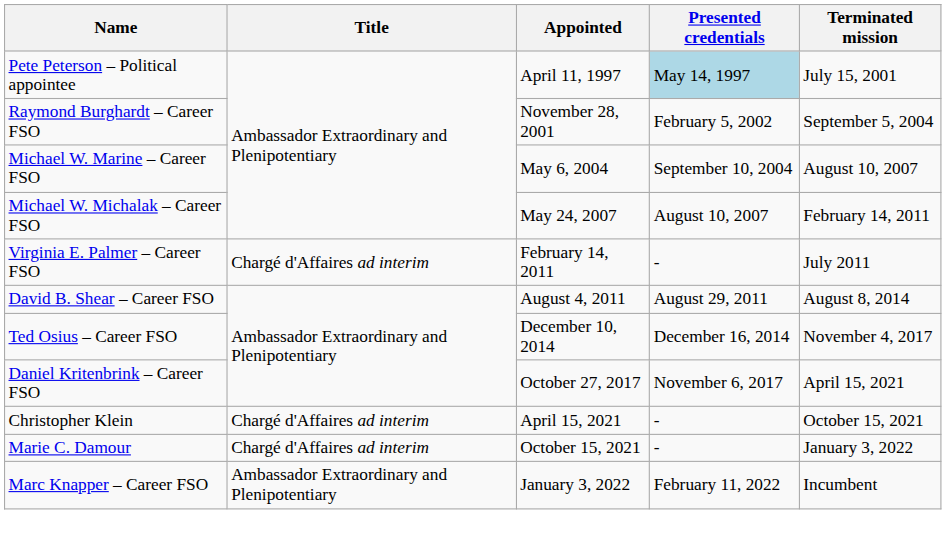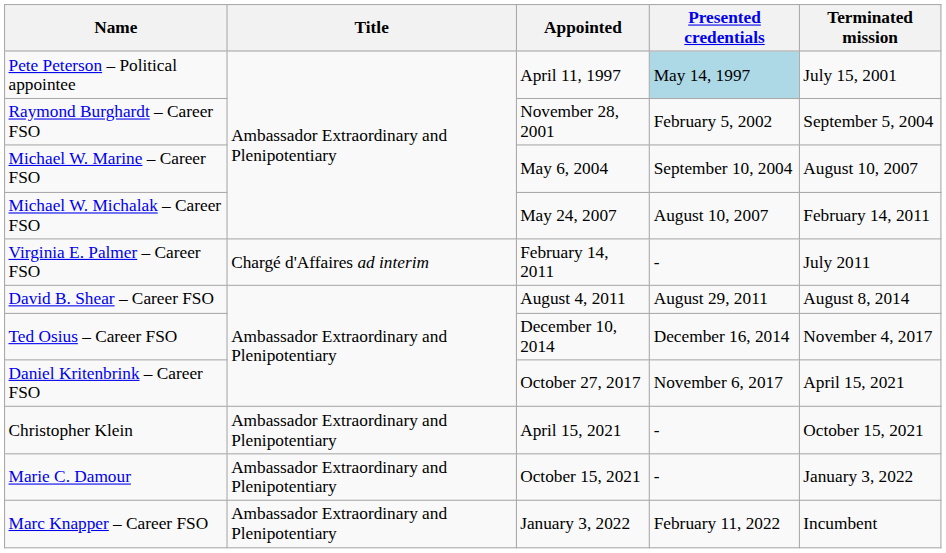Christopher Klein | Title: Chargé d'Affaires ad interim -> Ambassador Extraordinary and Plenipotentiary
Marie C. Damour | Title: Chargé d'Affaires ad interim -> Ambassador Extraordinary and Plenipotentiary
